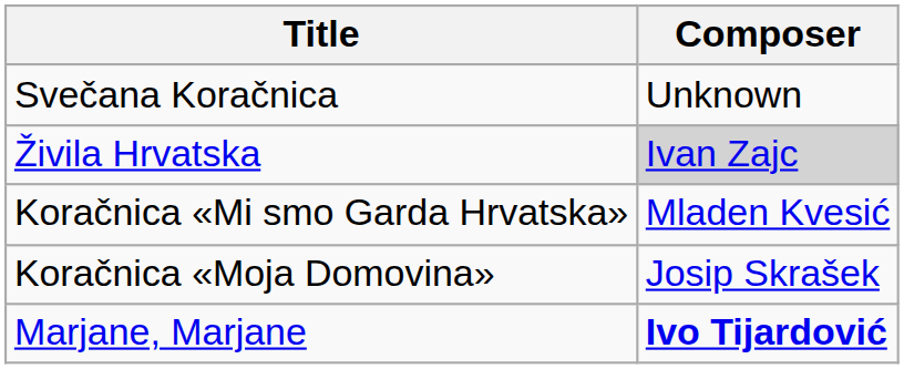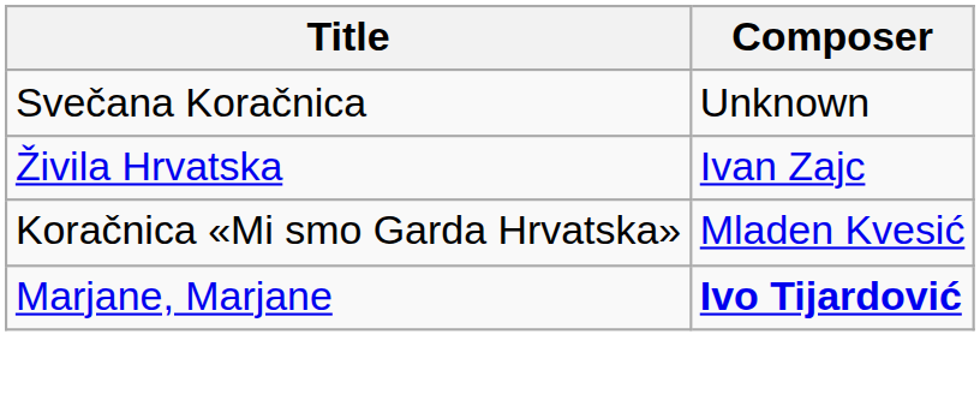Živila Hrvatska | Composer: lightgrey background -> no background
- row: Koračnica «Moja Domovina» | Josip Skrašek
